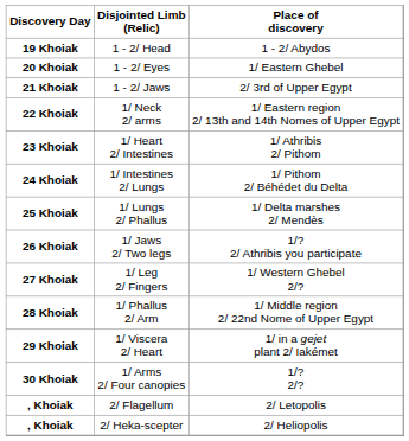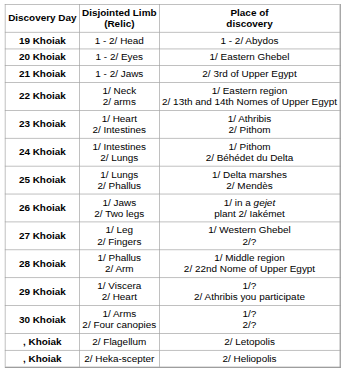26 Khoiak | Place of discovery: 1/? 2/ Athribis you participate -> 1/ in a gejet plant 2/ Iakémet
29 Khoiak | Place of discovery: 1/ in a gejet plant 2/ Iakémet -> 1/? 2/ Athribis you participate
